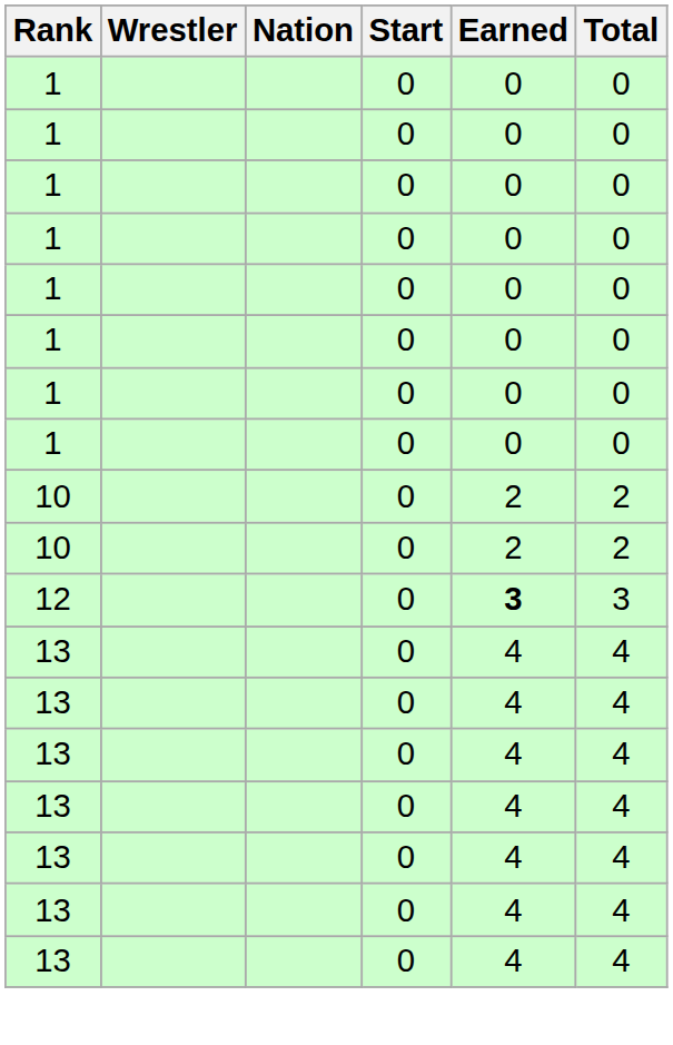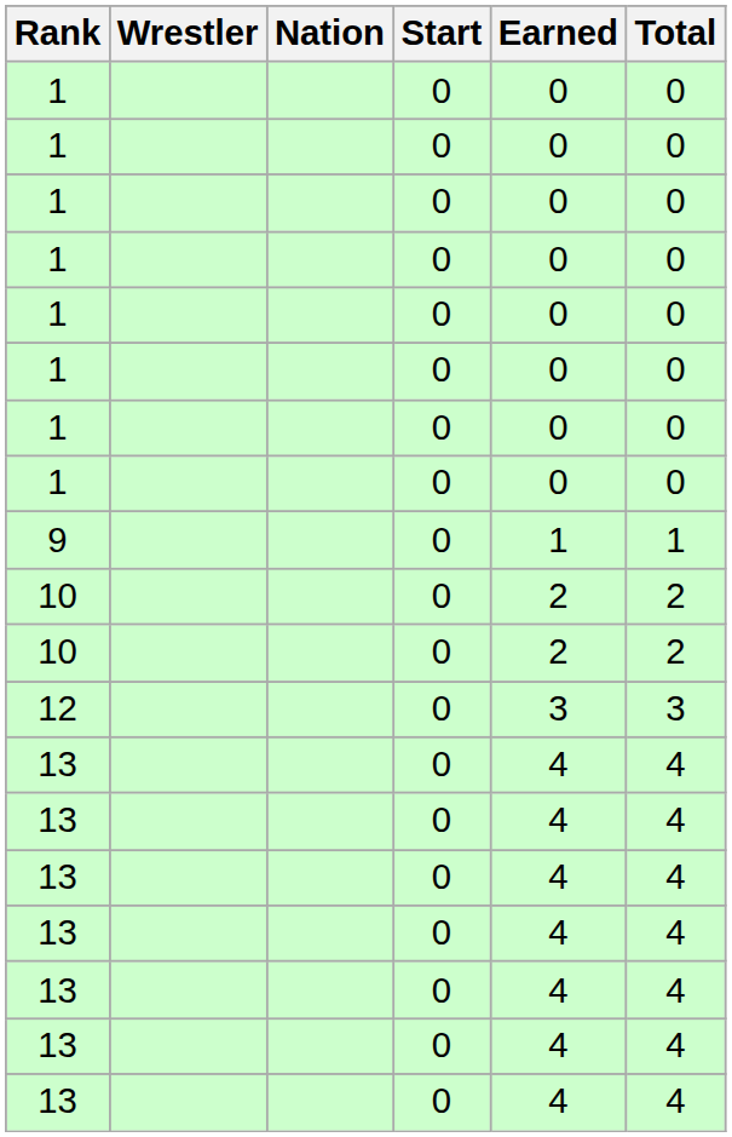+ row: 9 | 0 | 1 | 1
12 | Earned: bold -> normal
